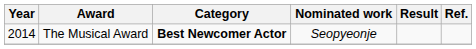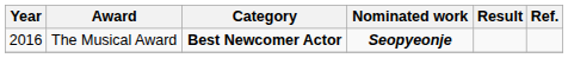The Musical Award | Year: 2014 -> 2016
The Musical Award | Nominated work: normal -> bold
